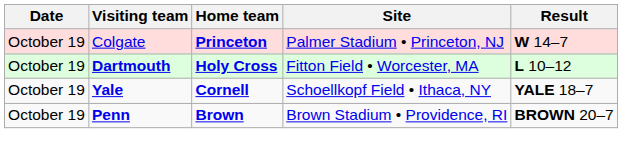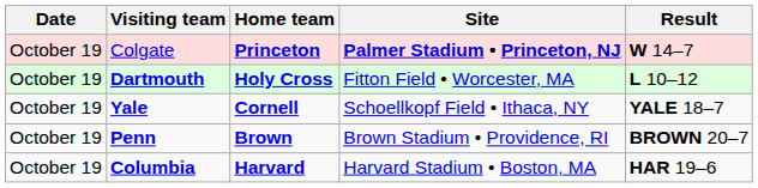Colgate | Site: normal -> bold
+ row: October 19 | Columbia | Harvard | Harvard Stadium • Boston, MA | HAR 19–6
